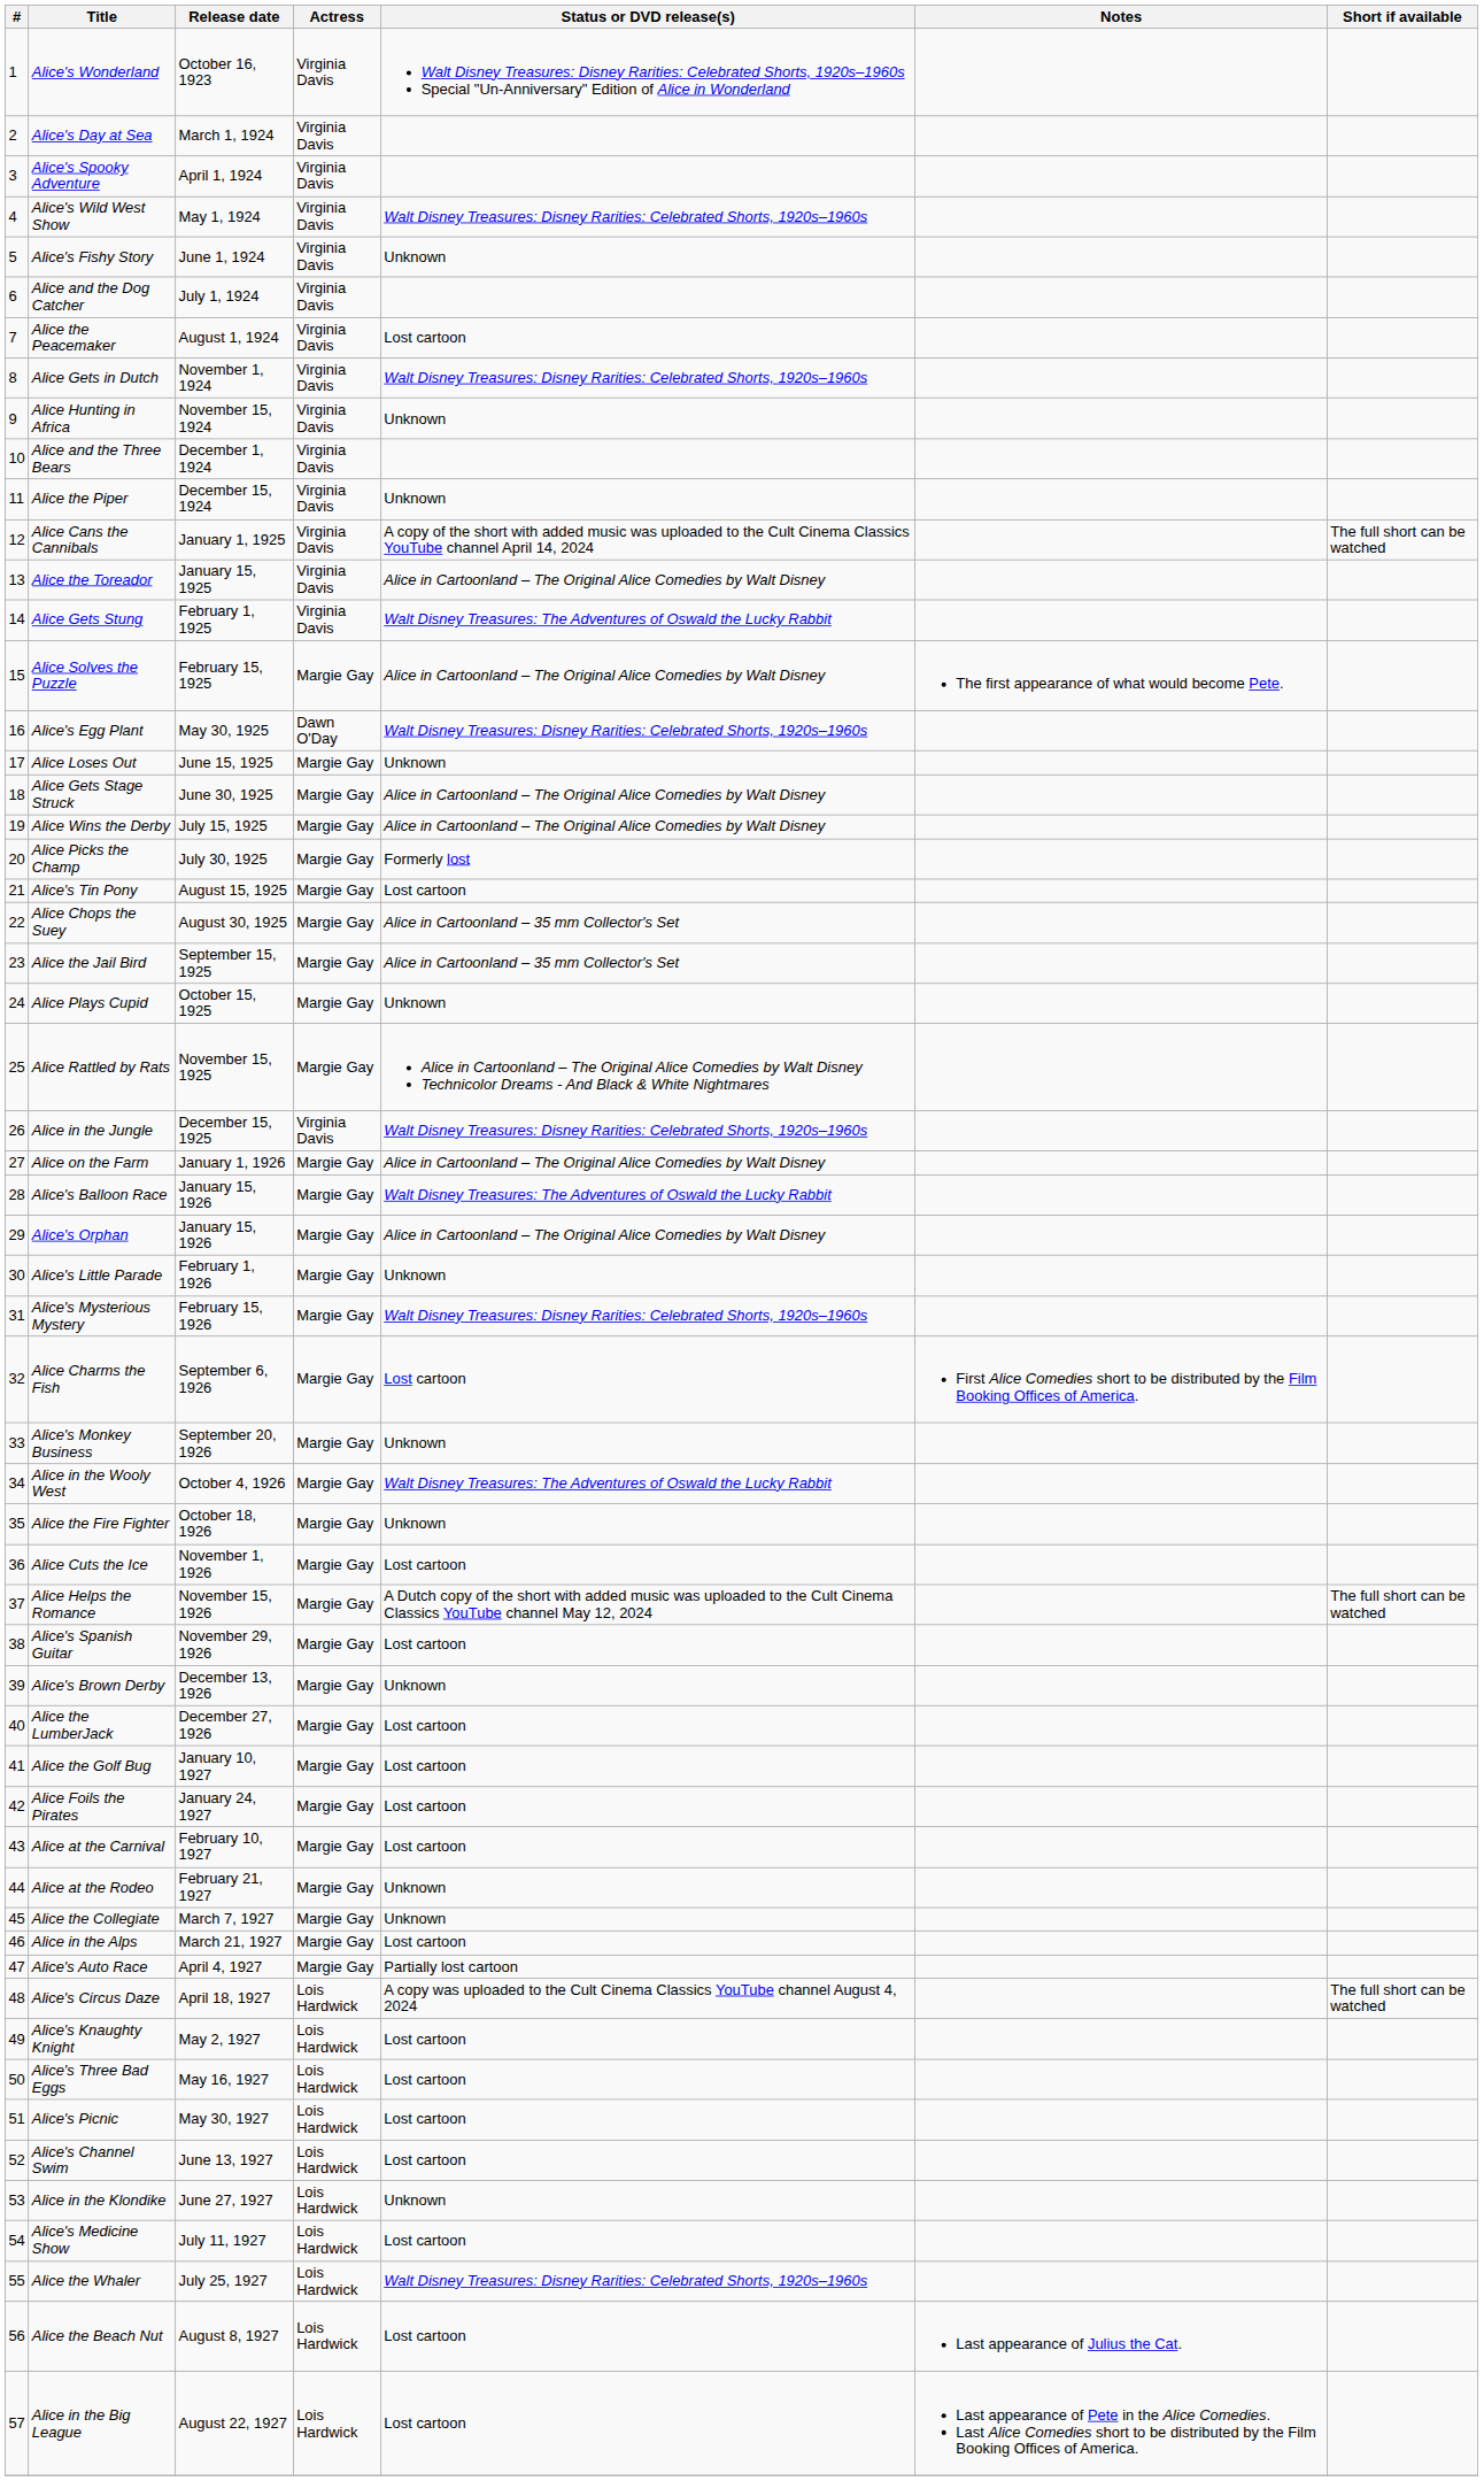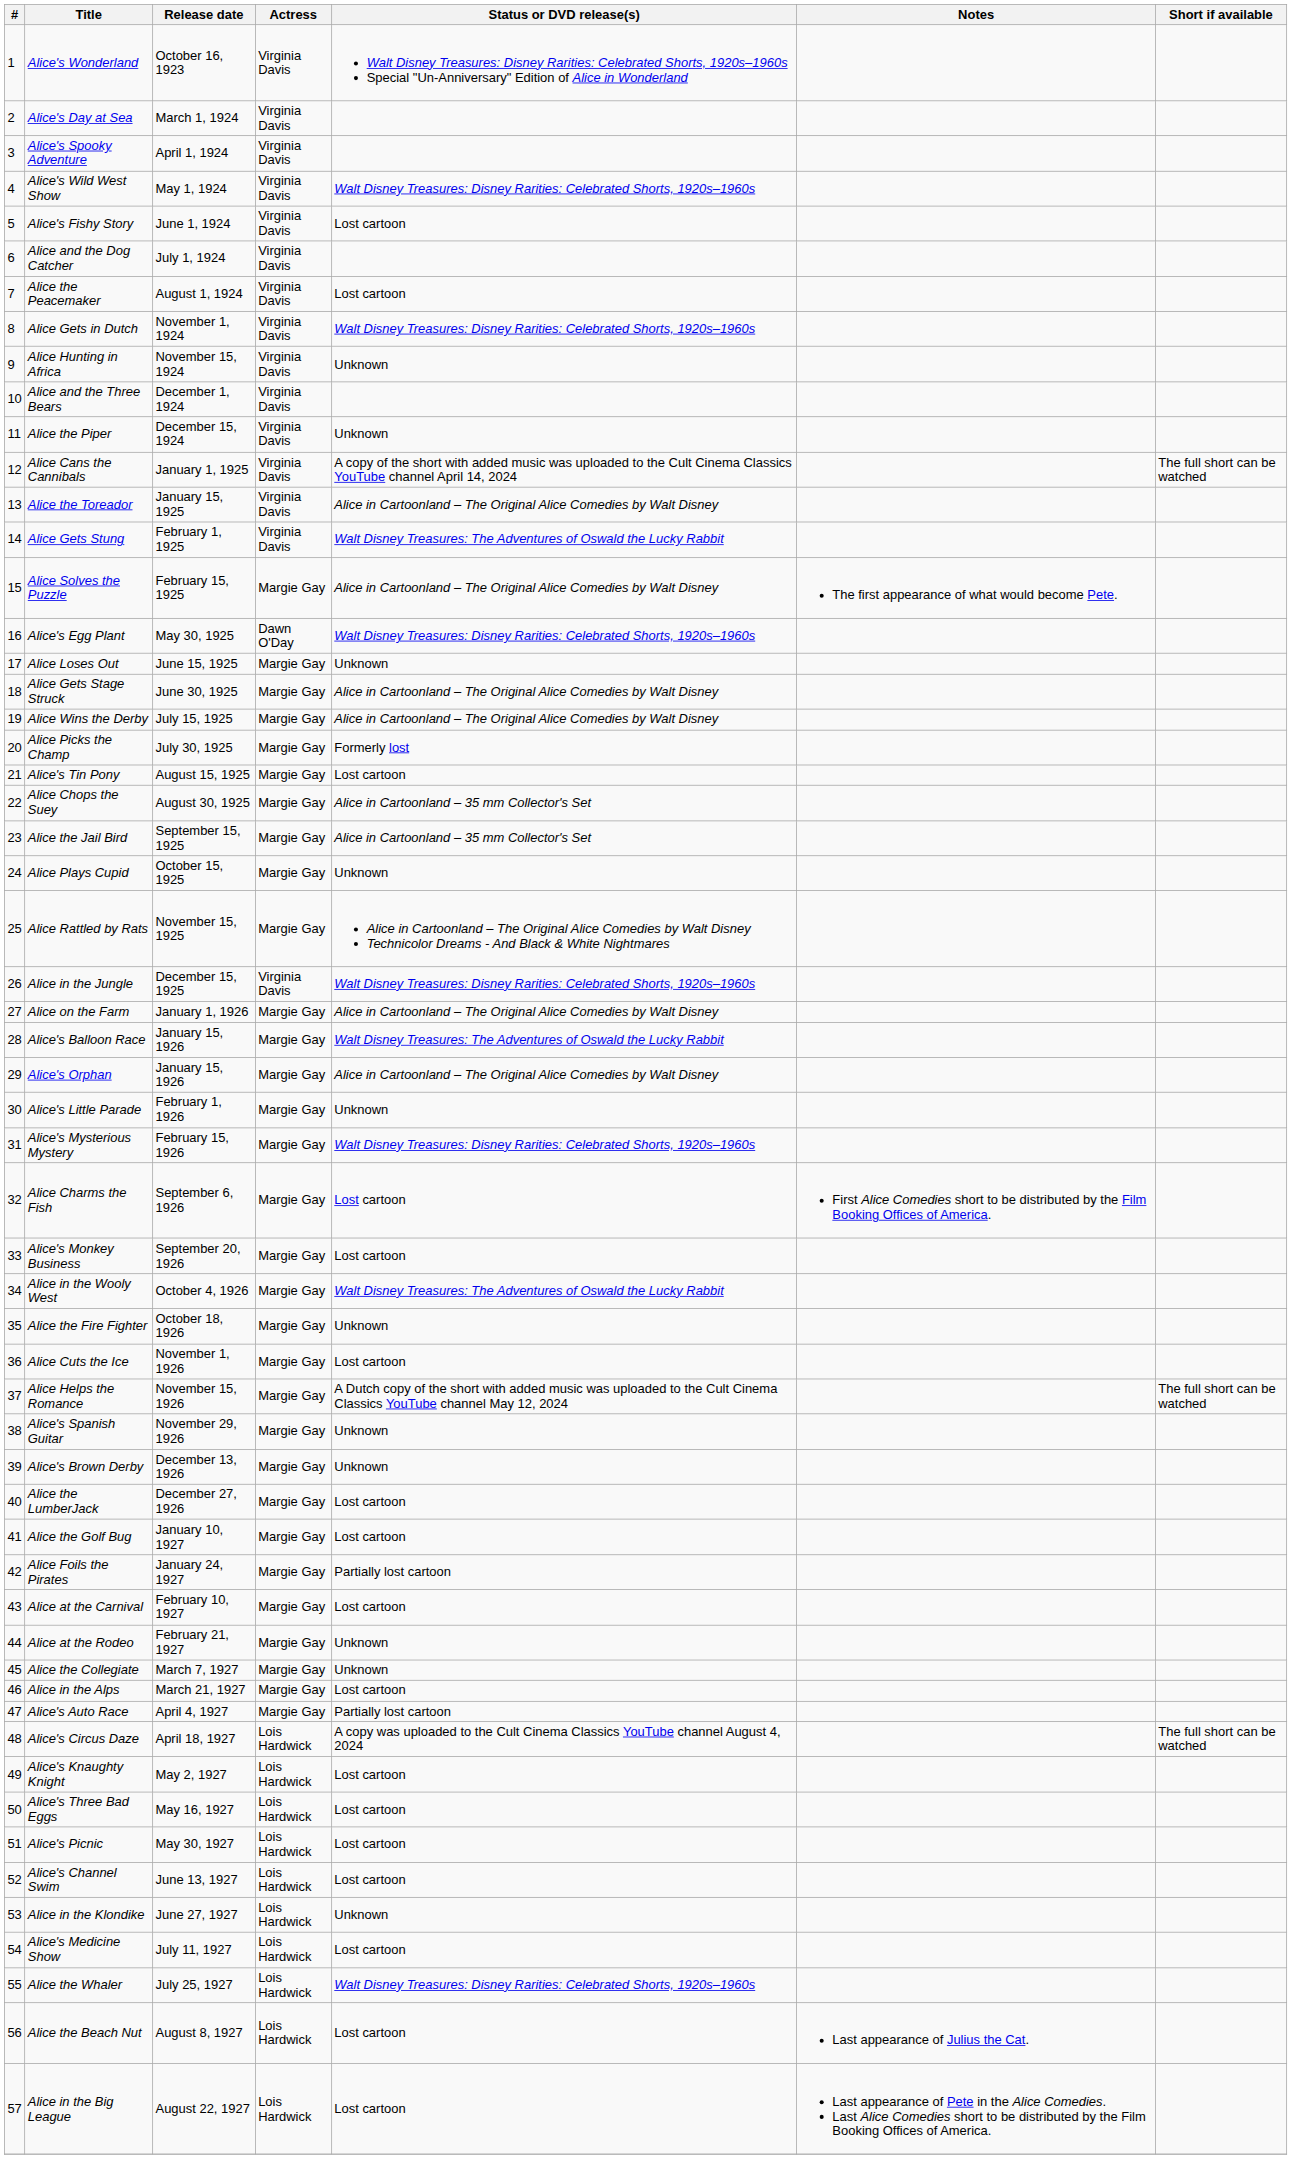Alice's Fishy Story | Status or DVD release(s): Unknown -> Lost cartoon
Alice's Monkey Business | Status or DVD release(s): Unknown -> Lost cartoon
Alice's Spanish Guitar | Status or DVD release(s): Lost cartoon -> Unknown
Alice Foils the Pirates | Status or DVD release(s): Lost cartoon -> Partially lost cartoon
